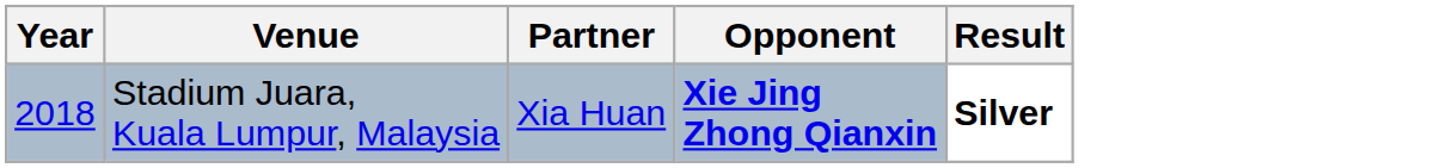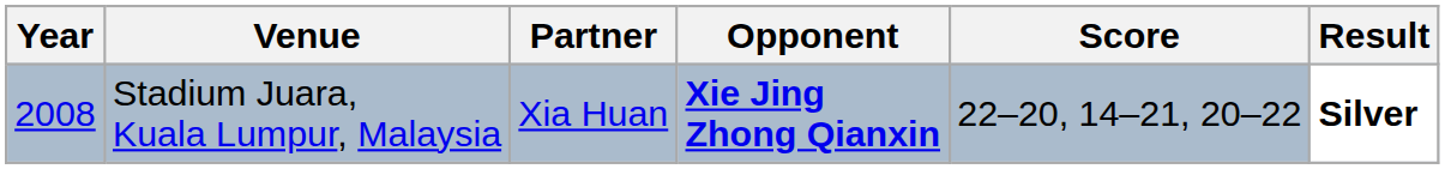+ column: Score | 22–20, 14–21, 20–22
Stadium Juara, Kuala Lumpur, Malaysia | Year: 2018 -> 2008
